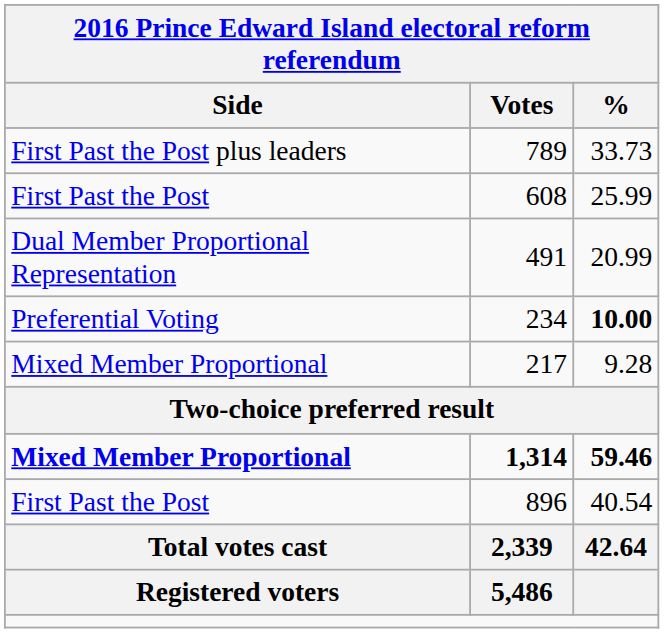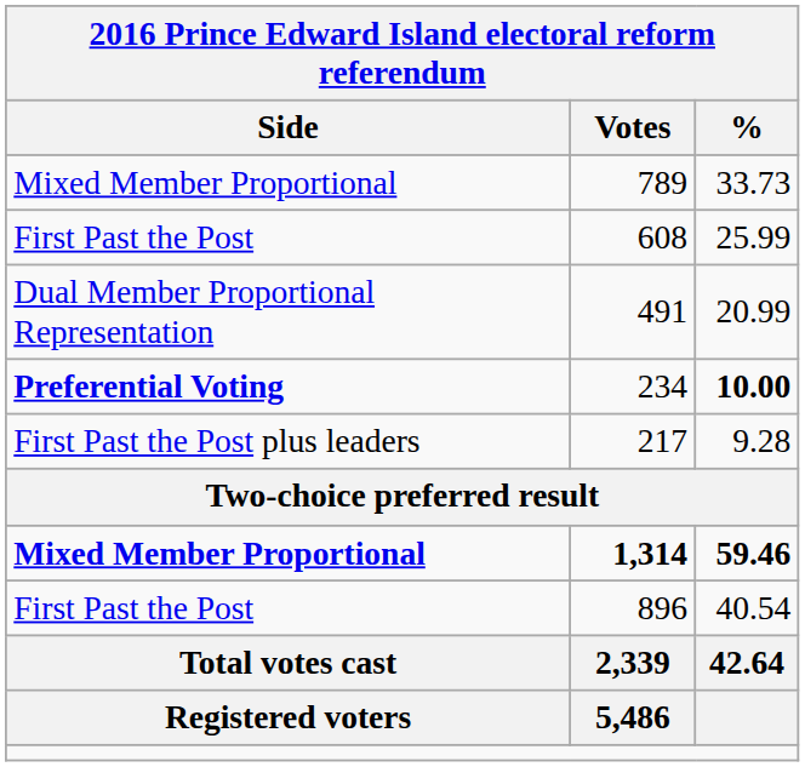789 | Side: First Past the Post plus leaders -> Mixed Member Proportional
234 | Side: normal -> bold
217 | Side: Mixed Member Proportional -> First Past the Post plus leaders
